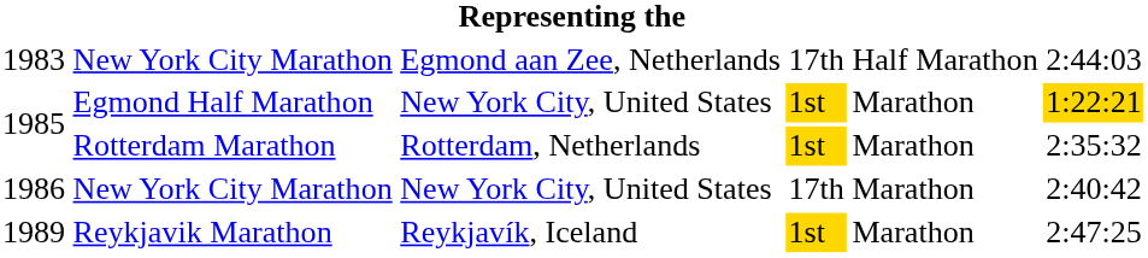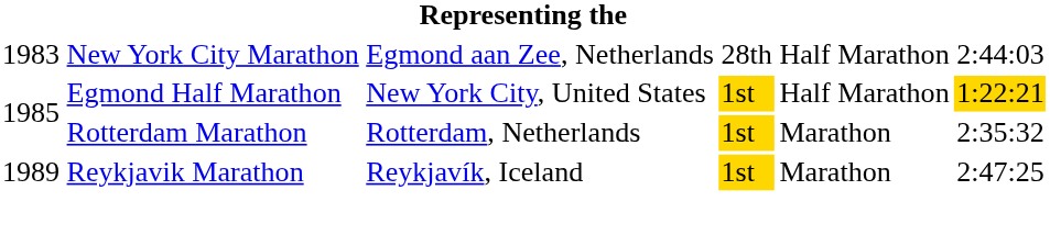1983 | column 4: 17th -> 28th
1985 / Egmond Half Marathon | column 5: Marathon -> Half Marathon
- row: 1986 | New York City Marathon | New York City, United States | 17th | Marathon | 2:40:42
